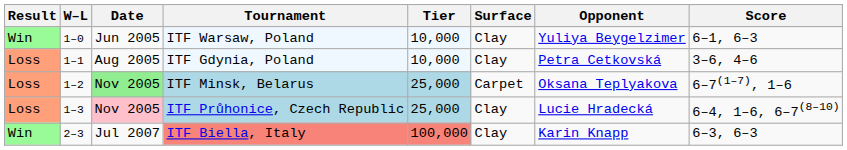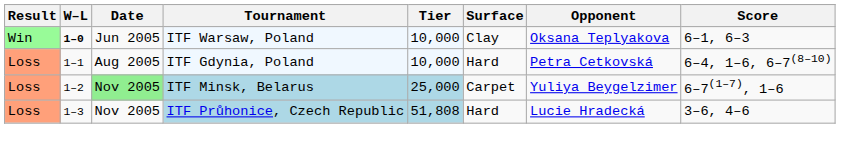ITF Warsaw, Poland | W–L: normal -> bold
ITF Warsaw, Poland | Opponent: Yuliya Beygelzimer -> Oksana Teplyakova
ITF Gdynia, Poland | Surface: Clay -> Hard
ITF Gdynia, Poland | Score: 3–6, 4–6 -> 6–4, 1–6, 6–7(8–10)
ITF Minsk, Belarus | Opponent: Oksana Teplyakova -> Yuliya Beygelzimer
ITF Průhonice, Czech Republic | Date: pink background -> no background
ITF Průhonice, Czech Republic | Tier: 25,000 -> 51,808
ITF Průhonice, Czech Republic | Surface: Clay -> Hard
ITF Průhonice, Czech Republic | Score: 6–4, 1–6, 6–7(8–10) -> 3–6, 4–6
- row: Win | 2–3 | Jul 2007 | ITF Biella, Italy | 100,000 | Clay | Karin Knapp | 6–3, 6–3
